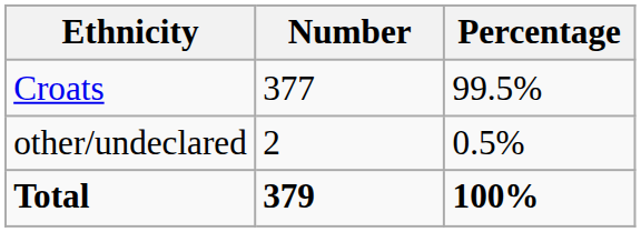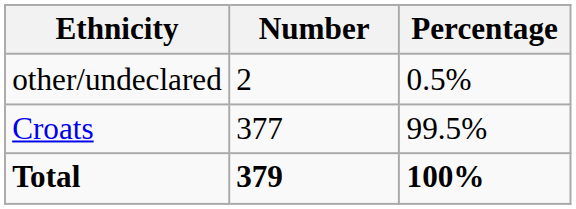rows swapped: Croats <-> other/undeclared
